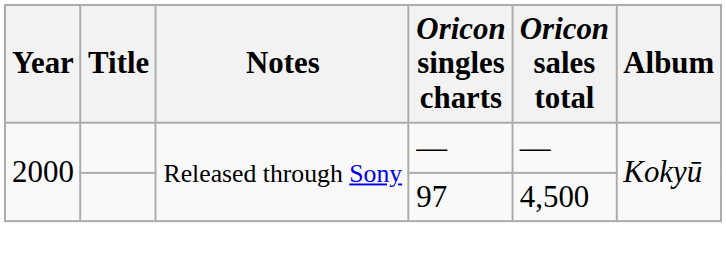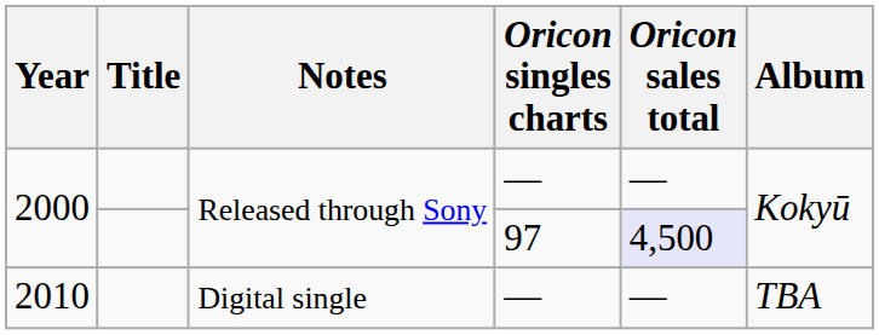2000 / 97 | Oricon sales total: no background -> lavender background
+ row: 2010 | Digital single | — | — | TBA
